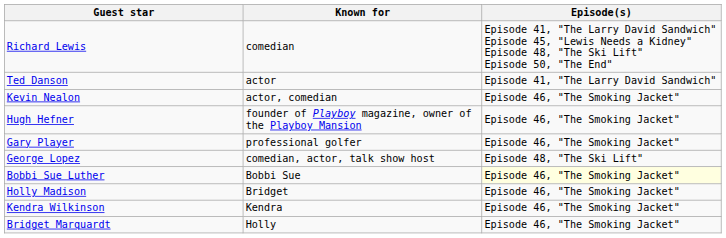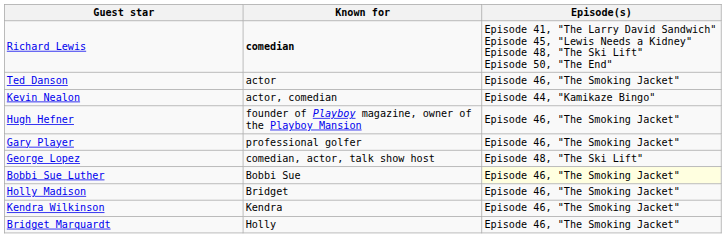Richard Lewis | Known for: normal -> bold
Ted Danson | Episode(s): Episode 41, "The Larry David Sandwich" -> Episode 46, "The Smoking Jacket"
Kevin Nealon | Episode(s): Episode 46, "The Smoking Jacket" -> Episode 44, "Kamikaze Bingo"
